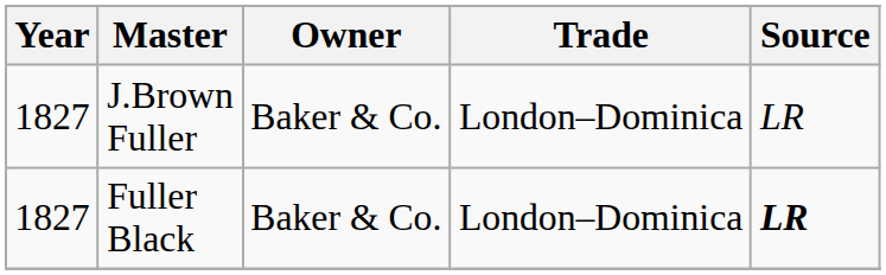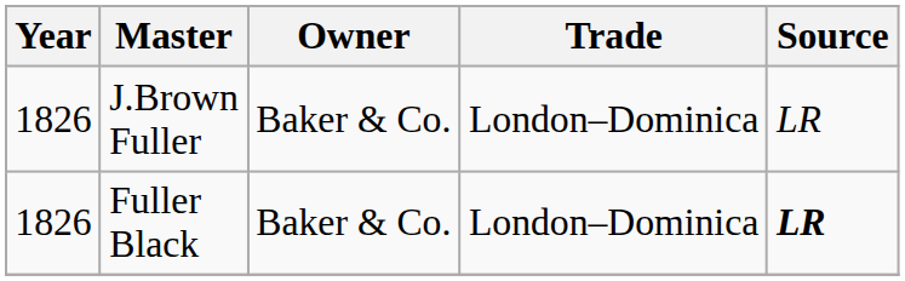J.Brown Fuller | Year: 1827 -> 1826
Fuller Black | Year: 1827 -> 1826
